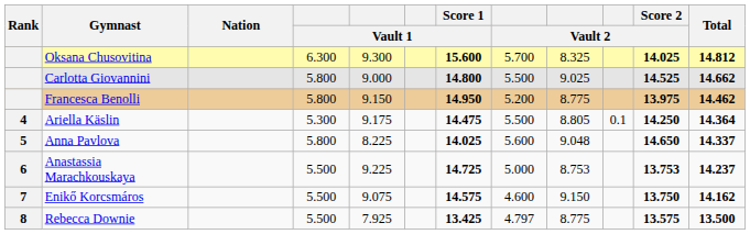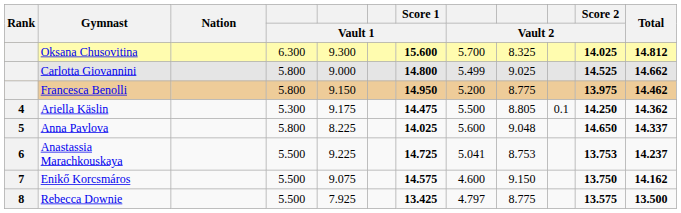Carlotta Giovannini | column 8: 5.500 -> 5.499
Ariella Käslin | Total: 14.364 -> 14.362
Anastassia Marachkouskaya | column 8: 5.000 -> 5.041
